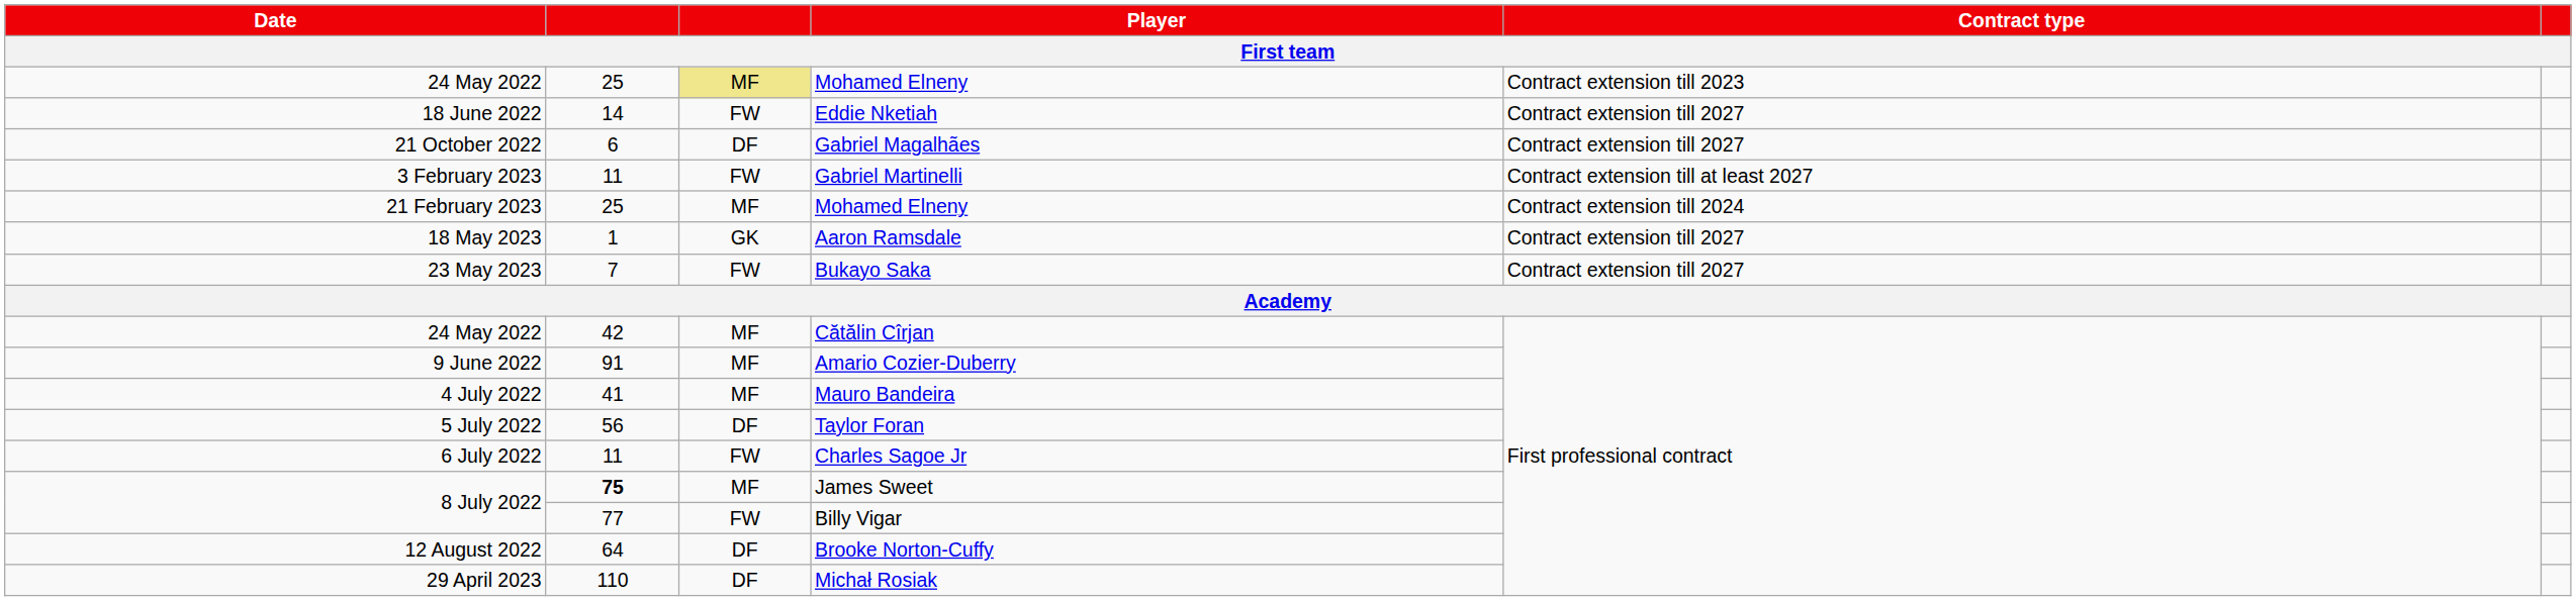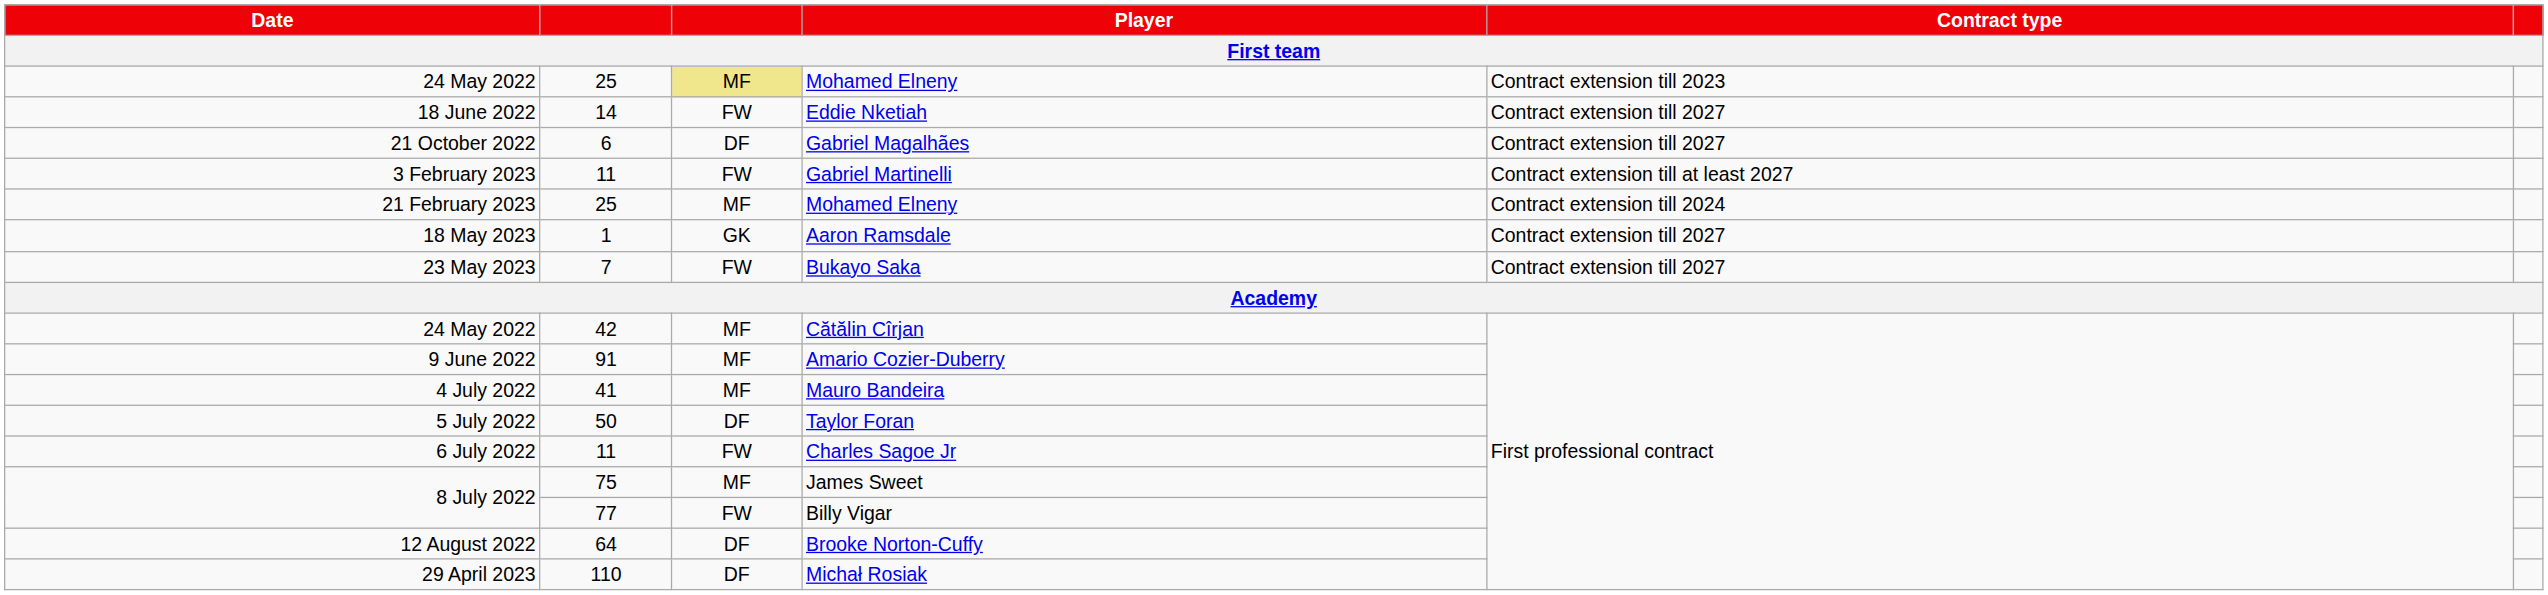Taylor Foran | column 2: 56 -> 50
James Sweet | column 2: bold -> normal
